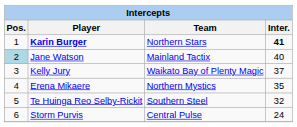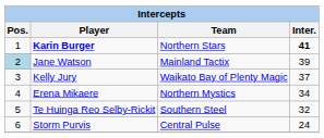Jane Watson | Inter.: 40 -> 39
Erena Mikaere | Inter.: 35 -> 34
